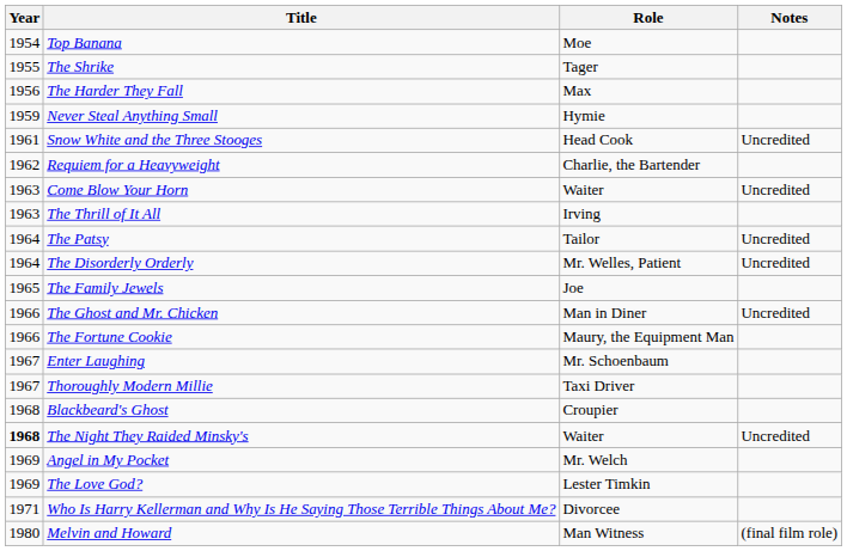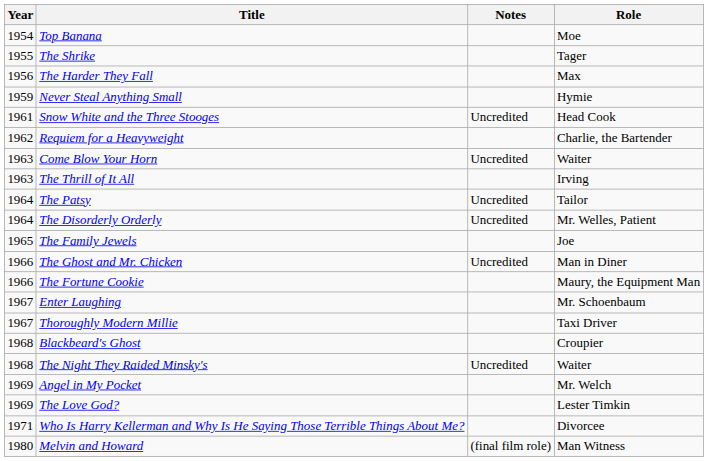columns swapped: Role <-> Notes
The Night They Raided Minsky's | Year: bold -> normal
